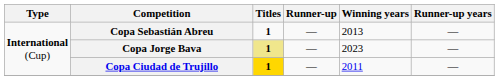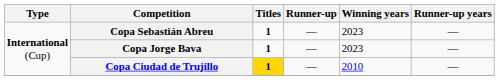Copa Sebastián Abreu | Winning years: 2013 -> 2023
Copa Jorge Bava | Titles: khaki background -> no background
Copa Ciudad de Trujillo | Winning years: 2011 -> 2010
